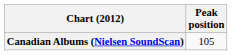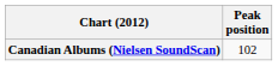Canadian Albums (Nielsen SoundScan) | Peak position: 105 -> 102
